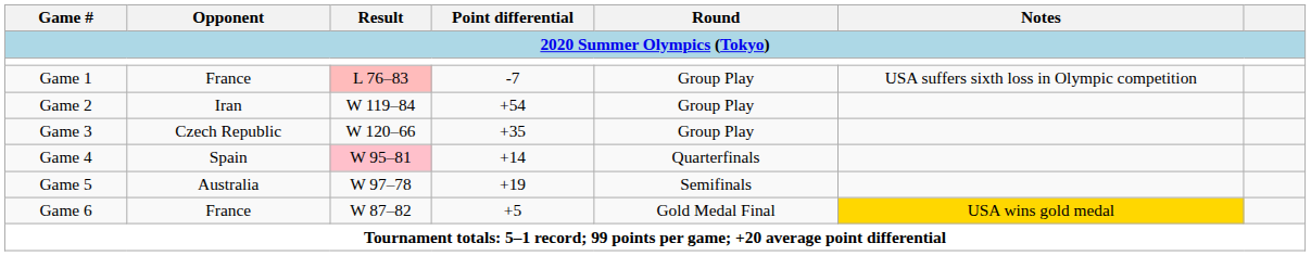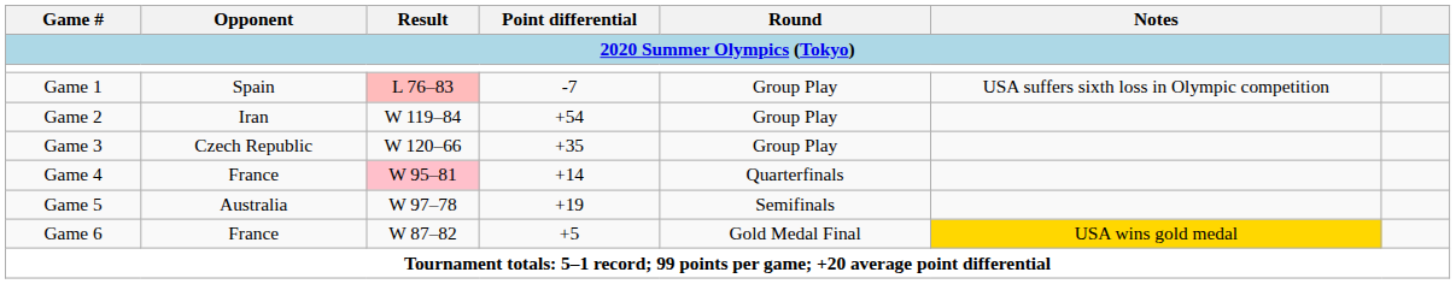Game 1 | Opponent: France -> Spain
Game 4 | Opponent: Spain -> France
